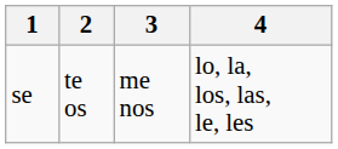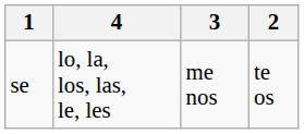columns swapped: 2 <-> 4
